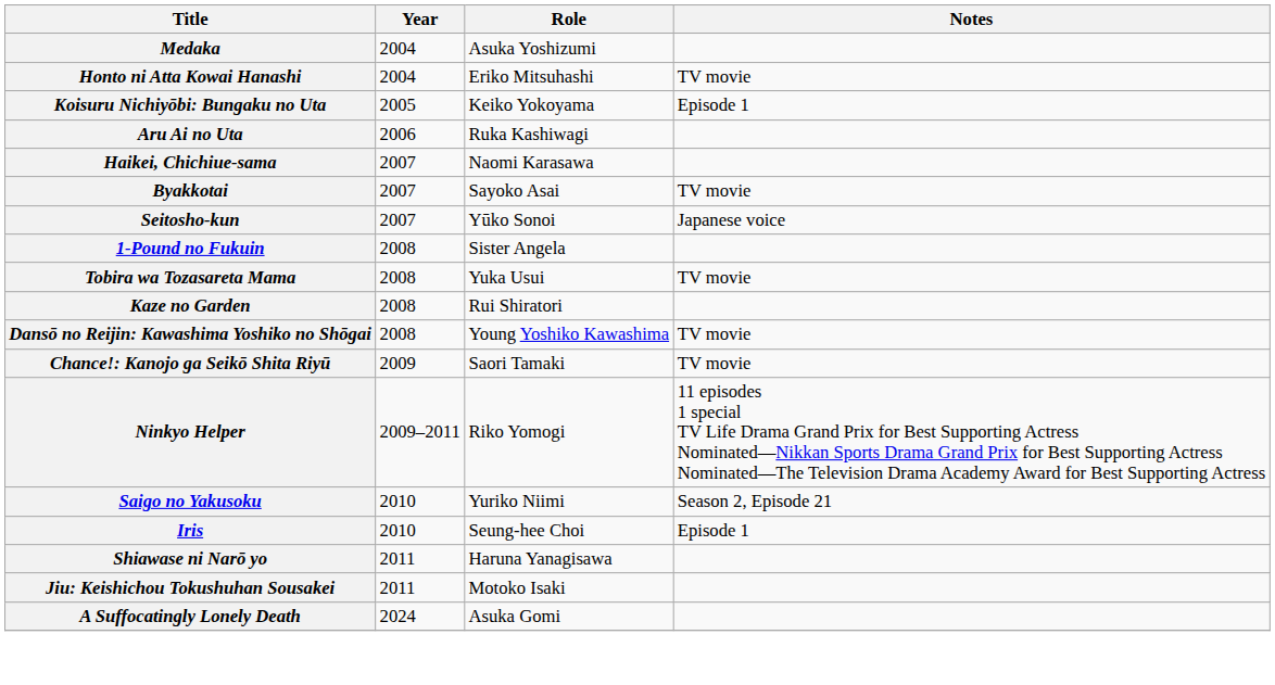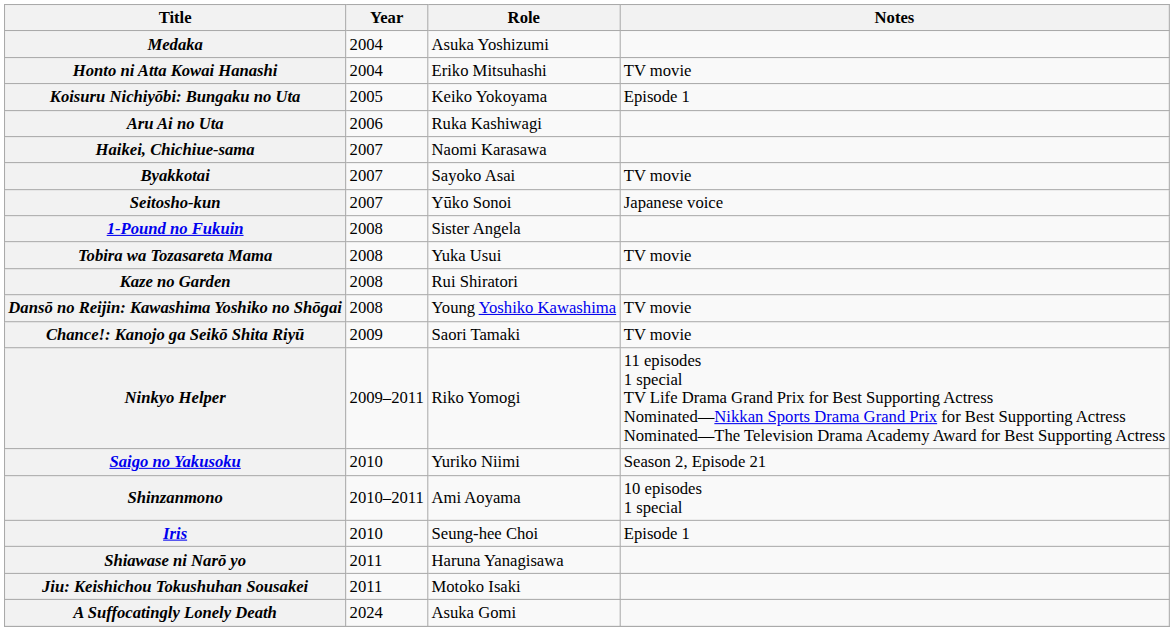+ row: Shinzanmono | 2010–2011 | Ami Aoyama | 10 episodes 1 special
